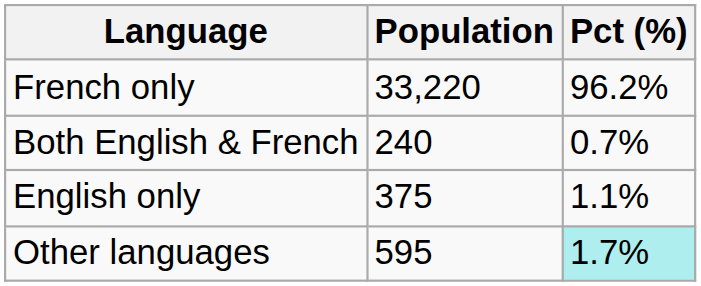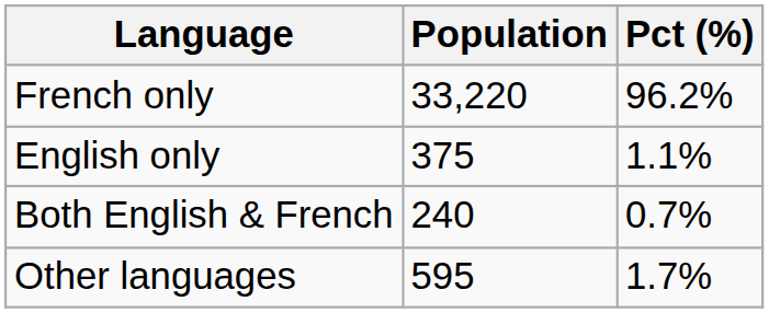rows swapped: English only <-> Both English & French
Other languages | Pct (%): paleturquoise background -> no background
